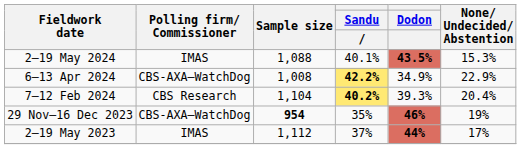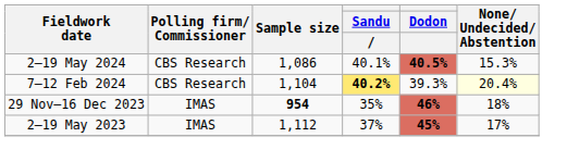2–19 May 2024 | Polling firm/ Commissioner: IMAS -> CBS Research
2–19 May 2024 | Sample size: 1,088 -> 1,086
2–19 May 2024 | Dodon: 43.5% -> 40.5%
- row: 6–13 Apr 2024 | CBS-AXA–WatchDog | 1,008 | 42.2% | 34.9% | 22.9%
7–12 Feb 2024 | None/ Undecided/ Abstention: no background -> lightyellow background
29 Nov–16 Dec 2023 | Polling firm/ Commissioner: CBS-AXA–WatchDog -> IMAS
29 Nov–16 Dec 2023 | None/ Undecided/ Abstention: 19% -> 18%
2–19 May 2023 | Dodon: 44% -> 45%
